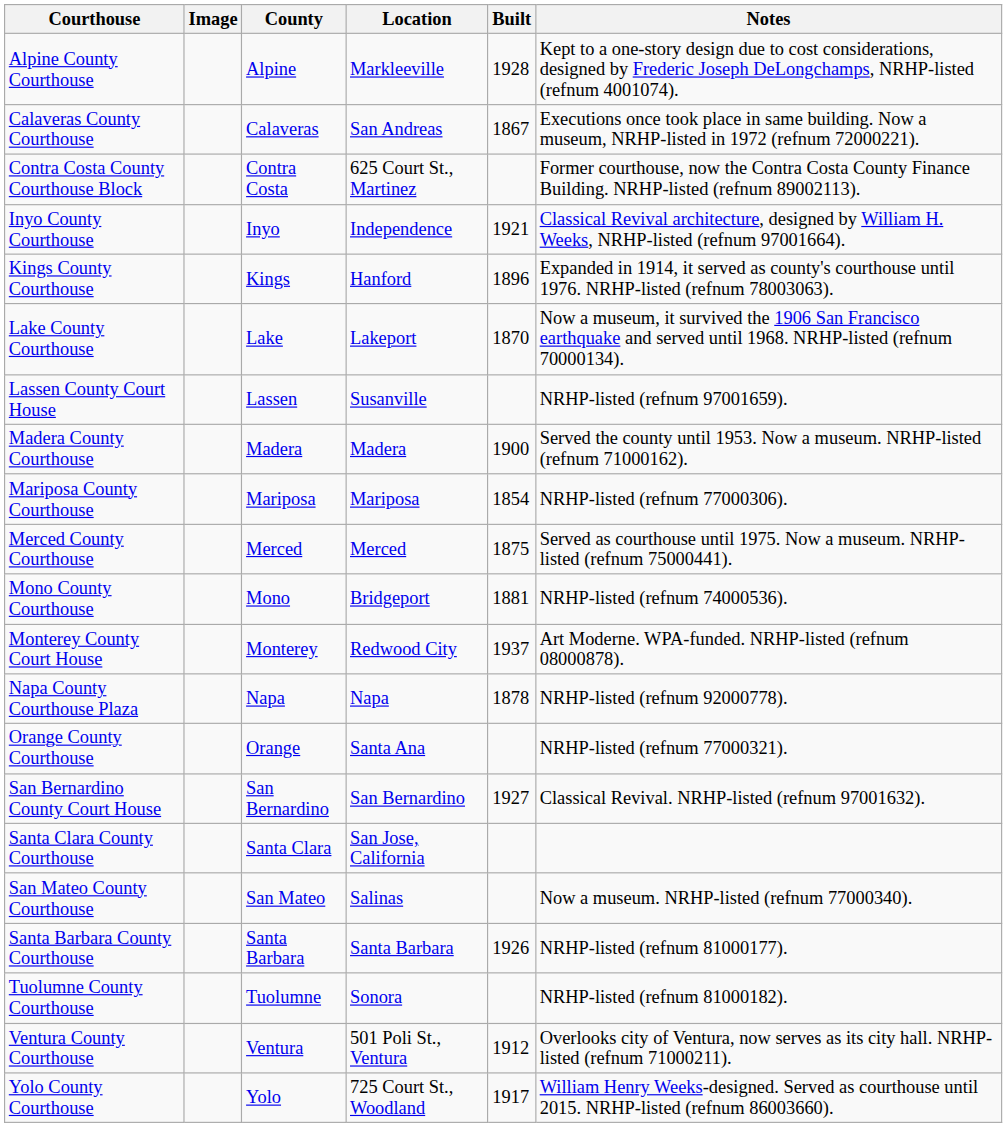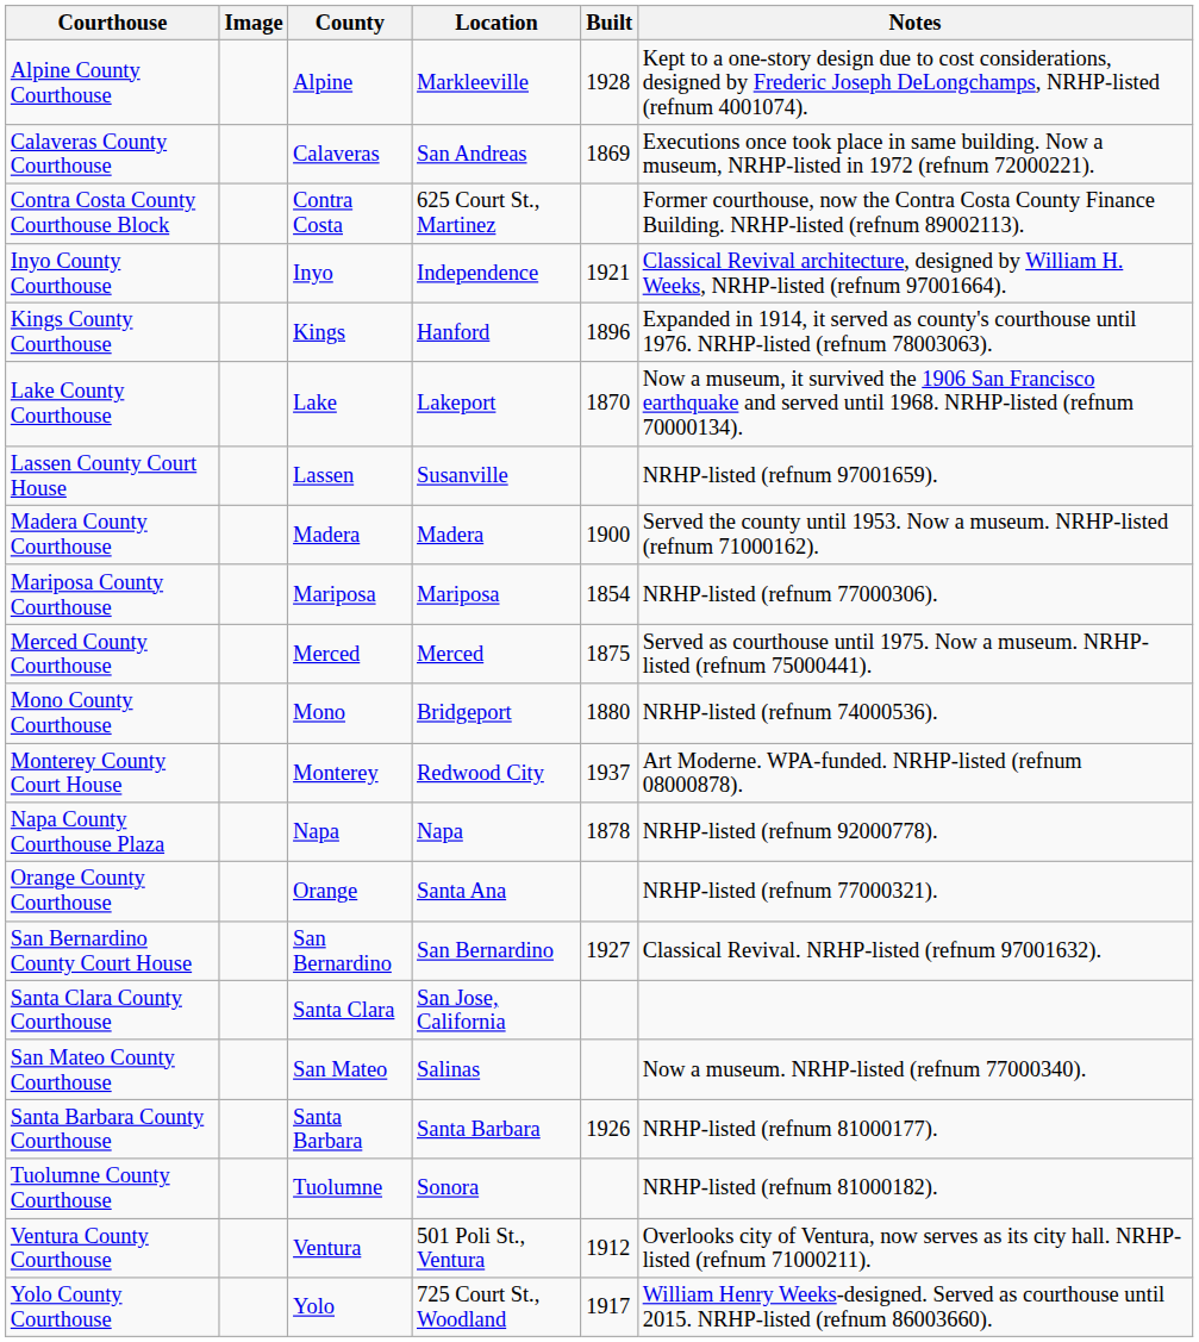Calaveras County Courthouse | Built: 1867 -> 1869
Mono County Courthouse | Built: 1881 -> 1880
